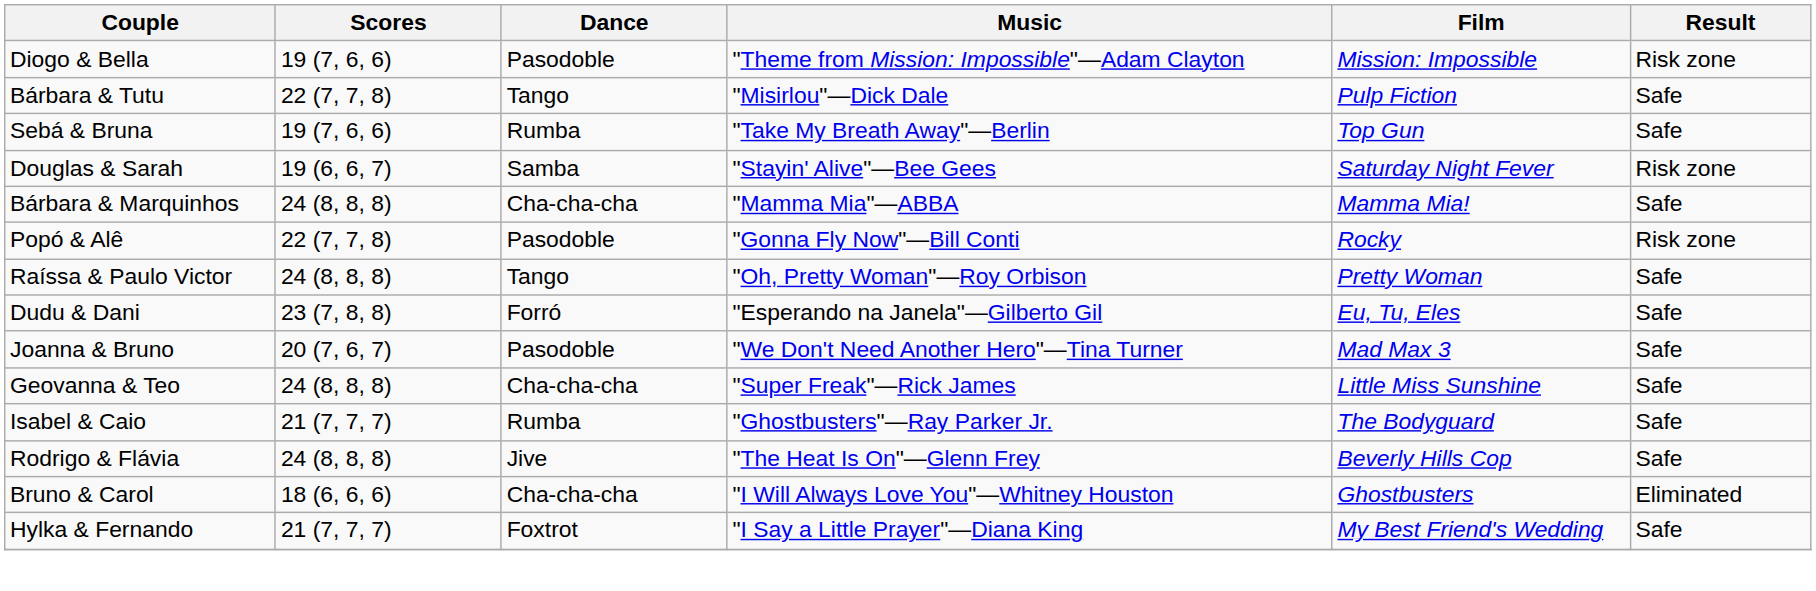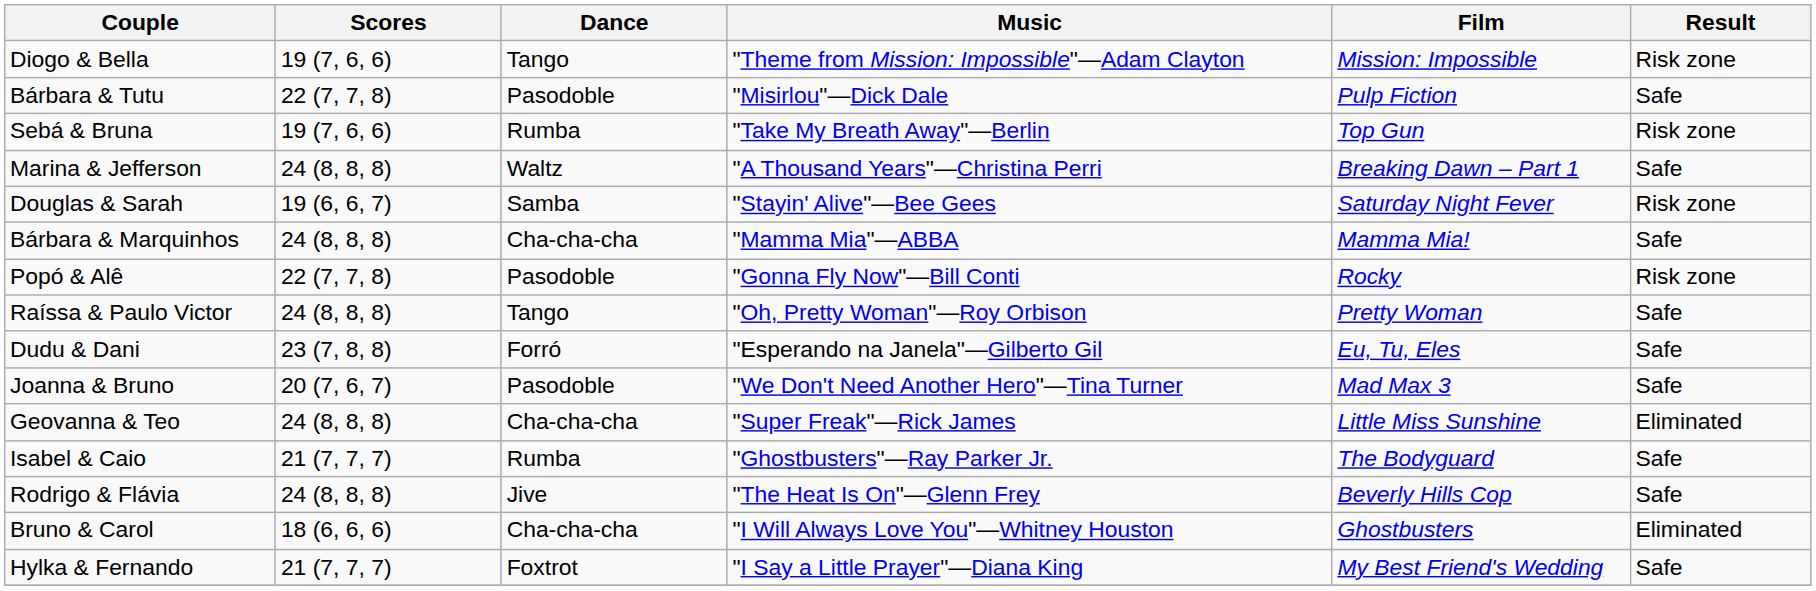Diogo & Bella | Dance: Pasodoble -> Tango
Bárbara & Tutu | Dance: Tango -> Pasodoble
Sebá & Bruna | Result: Safe -> Risk zone
+ row: Marina & Jefferson | 24 (8, 8, 8) | Waltz | "A Thousand Years"—Christina Perri | Breaking Dawn – Part 1 | Safe
Geovanna & Teo | Result: Safe -> Eliminated
